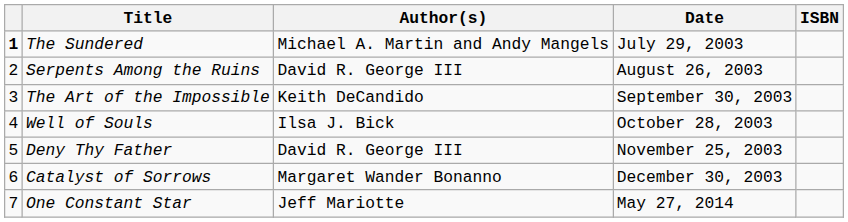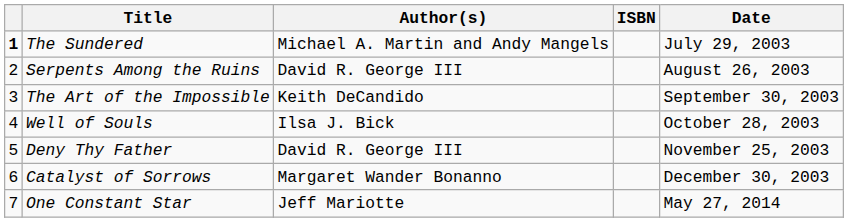columns swapped: Date <-> ISBN
